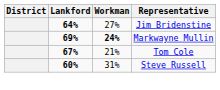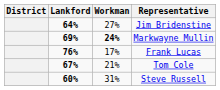+ row: 76% | 17% | Frank Lucas
